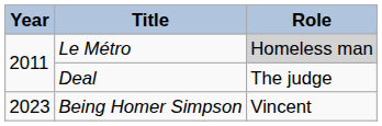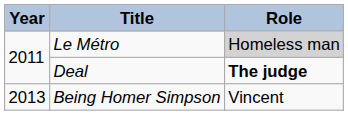Deal | Role: normal -> bold
Being Homer Simpson | Year: 2023 -> 2013
